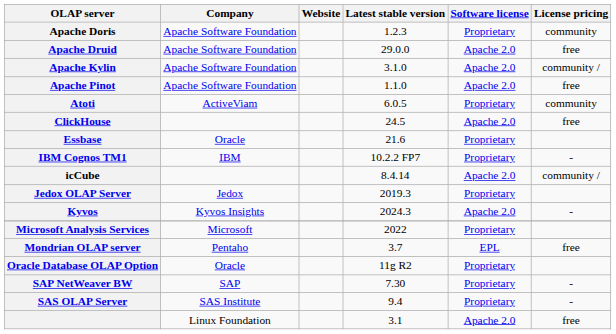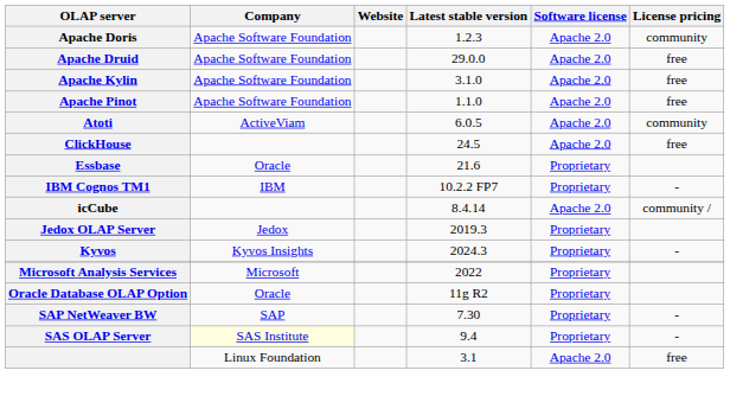Apache Doris | Software license: Proprietary -> Apache 2.0
Apache Kylin | License pricing: community / -> free
Atoti | Software license: Proprietary -> Apache 2.0
Kyvos | Software license: Apache 2.0 -> Proprietary
- row: Mondrian OLAP server | Pentaho | 3.7 | EPL | free
SAS OLAP Server | Company: no background -> lightyellow background
